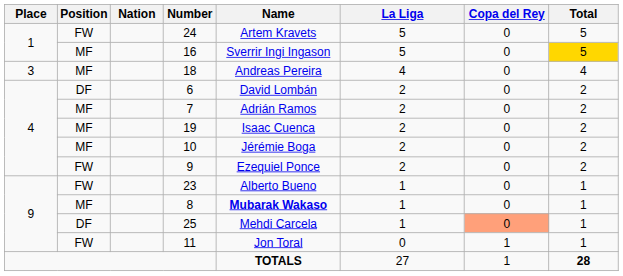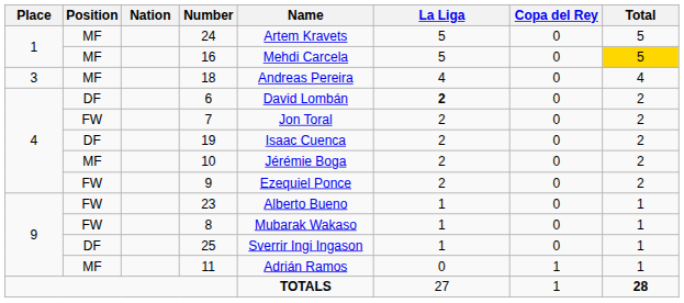24 | Position: FW -> MF
16 | Name: Sverrir Ingi Ingason -> Mehdi Carcela
6 | La Liga: normal -> bold
7 | Position: MF -> FW
7 | Name: Adrián Ramos -> Jon Toral
19 | Position: MF -> DF
8 | Position: MF -> FW
8 | Name: bold -> normal
25 | Name: Mehdi Carcela -> Sverrir Ingi Ingason
25 | Copa del Rey: lightsalmon background -> no background
11 | Position: FW -> MF
11 | Name: Jon Toral -> Adrián Ramos
